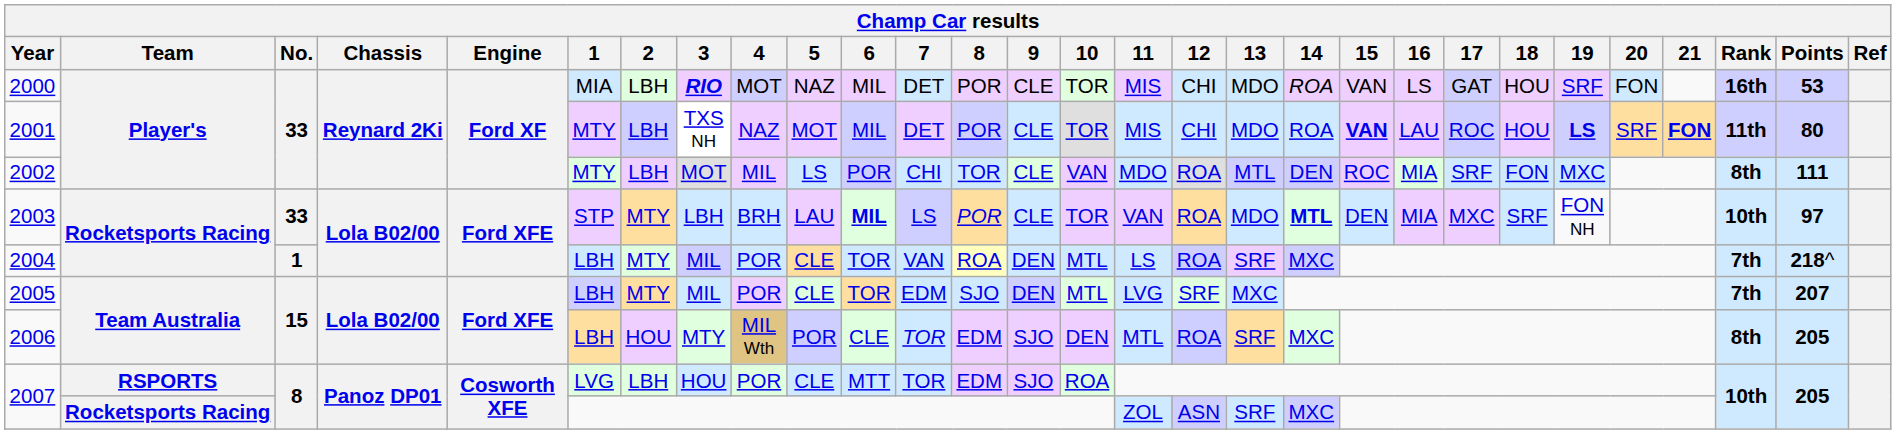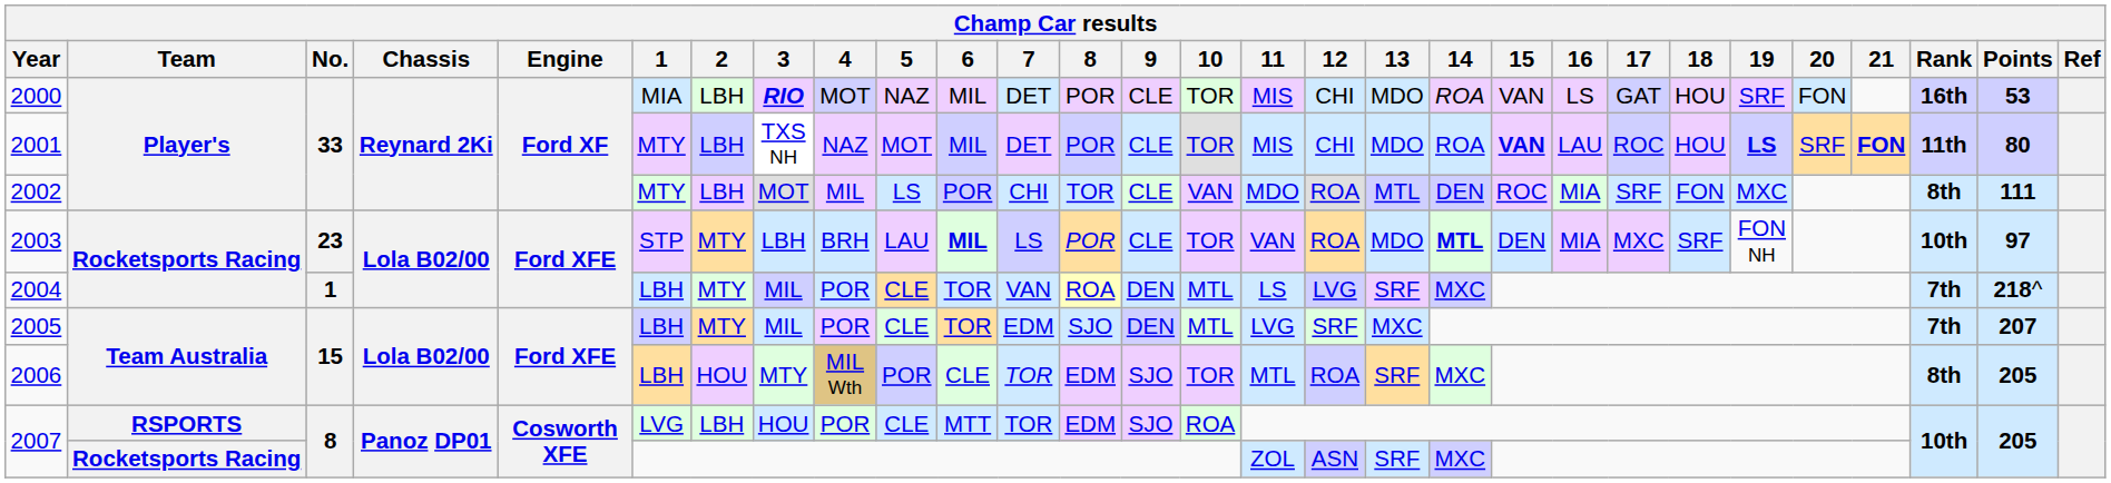2003 | No.: 33 -> 23
2004 | 12: ROA -> LVG
2006 | 10: DEN -> TOR
